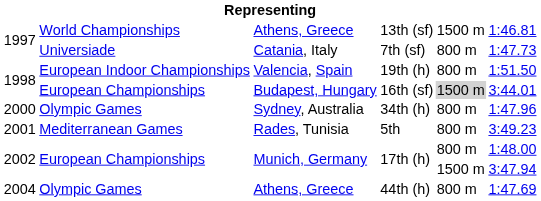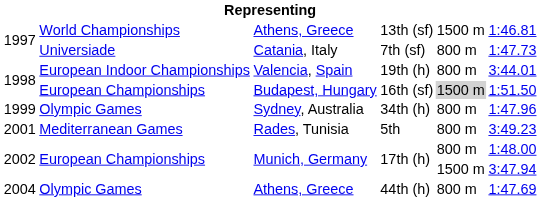19th (h) | column 6: 1:51.50 -> 3:44.01
16th (sf) | column 6: 3:44.01 -> 1:51.50
34th (h) | column 1: 2000 -> 1999
